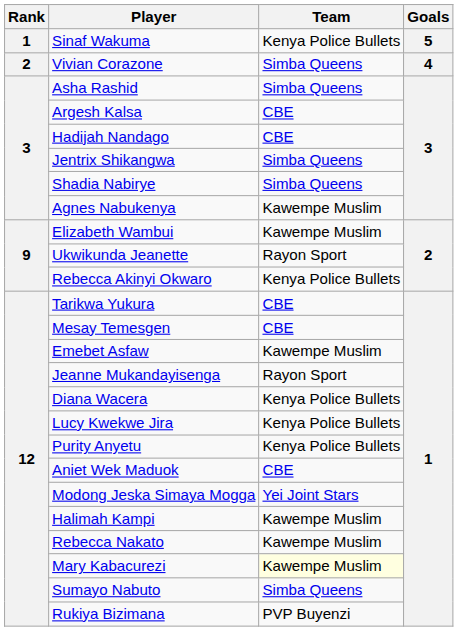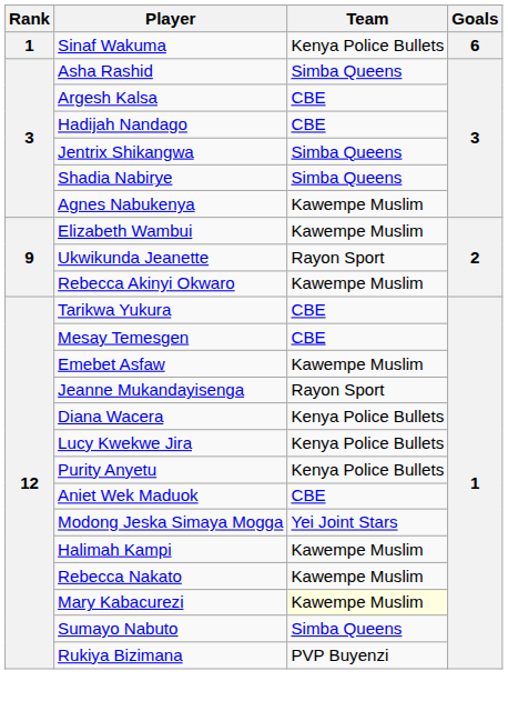Sinaf Wakuma | Goals: 5 -> 6
- row: 2 | Vivian Corazone | Simba Queens | 4
Rebecca Akinyi Okwaro | Team: Kenya Police Bullets -> Kawempe Muslim
